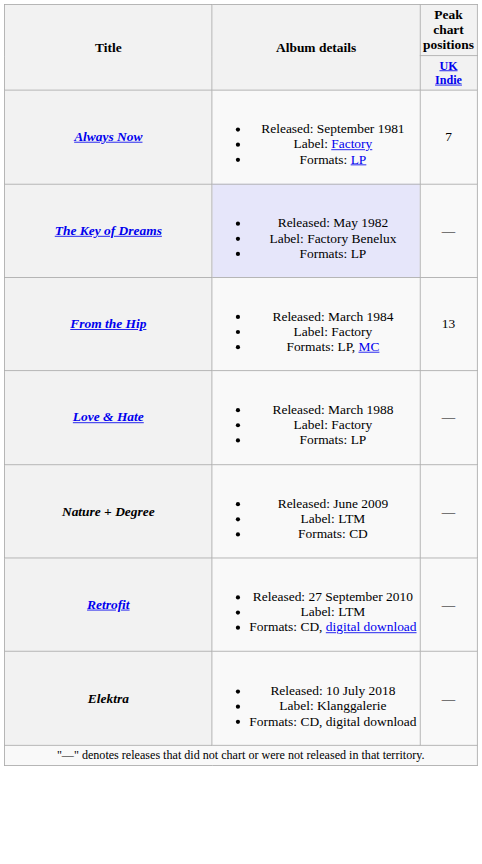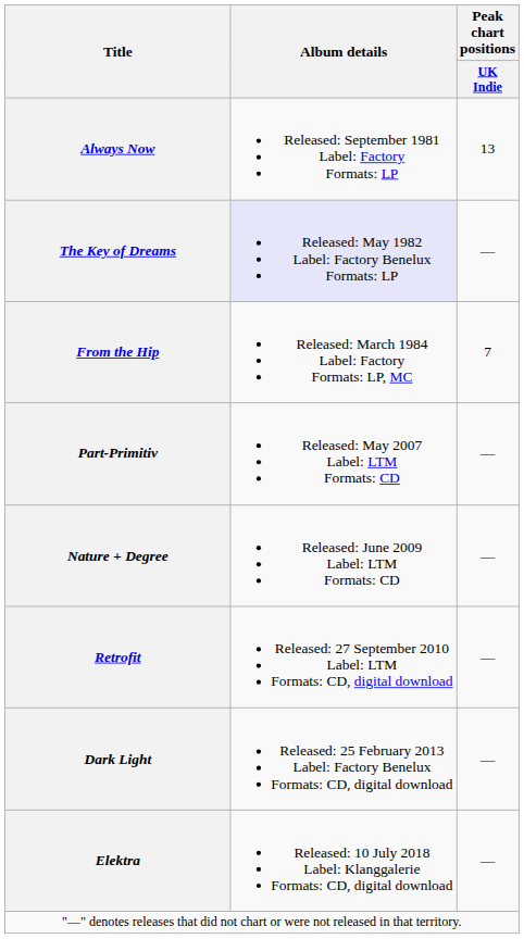Always Now | Peak chart positions / UK Indie: 7 -> 13
From the Hip | Peak chart positions / UK Indie: 13 -> 7
- row: Love & Hate | Released: March 1988 Label: Factory Formats: LP | —
+ row: Part-Primitiv | Released: May 2007 Label: LTM Formats: CD | —
+ row: Dark Light | Released: 25 February 2013 Label: Factory Benelux Formats: CD, digital download | —
